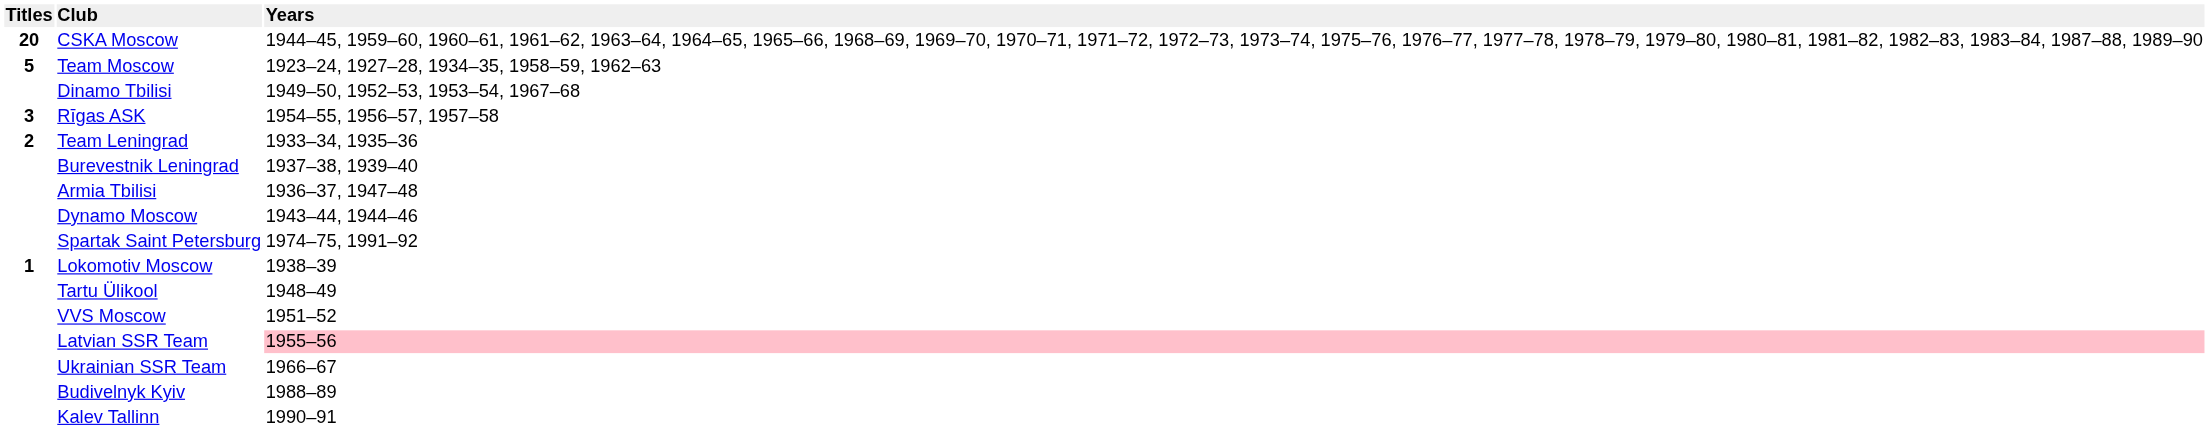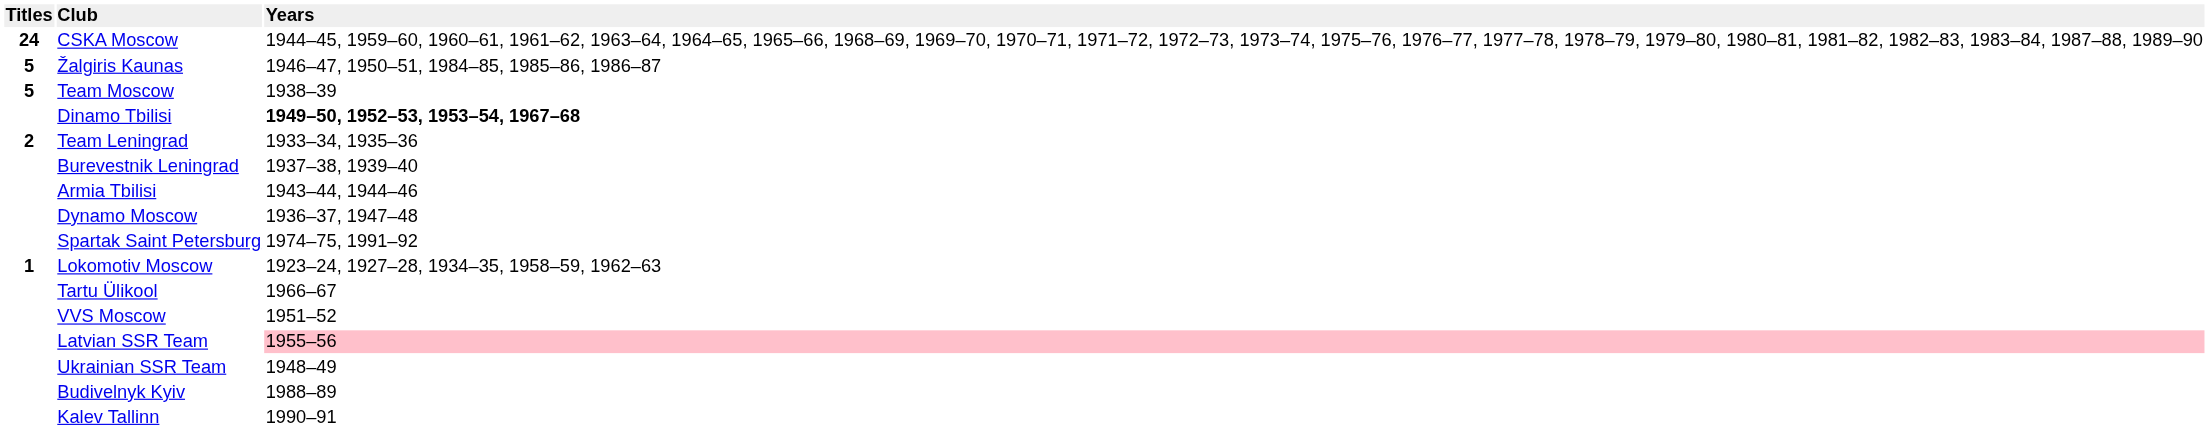CSKA Moscow | column 1: 20 -> 24
+ row: 5 | Žalgiris Kaunas | 1946–47, 1950–51, 1984–85, 1985–86, 1986–87
Team Moscow | column 3: 1923–24, 1927–28, 1934–35, 1958–59, 1962–63 -> 1938–39
Dinamo Tbilisi | column 3: normal -> bold
- row: 3 | Rīgas ASK | 1954–55, 1956–57, 1957–58
Armia Tbilisi | column 3: 1936–37, 1947–48 -> 1943–44, 1944–46
Dynamo Moscow | column 3: 1943–44, 1944–46 -> 1936–37, 1947–48
Lokomotiv Moscow | column 3: 1938–39 -> 1923–24, 1927–28, 1934–35, 1958–59, 1962–63
Tartu Ülikool | column 3: 1948–49 -> 1966–67
Ukrainian SSR Team | column 3: 1966–67 -> 1948–49
